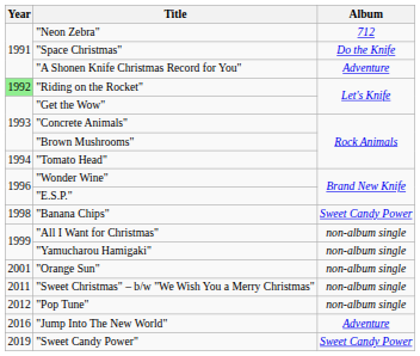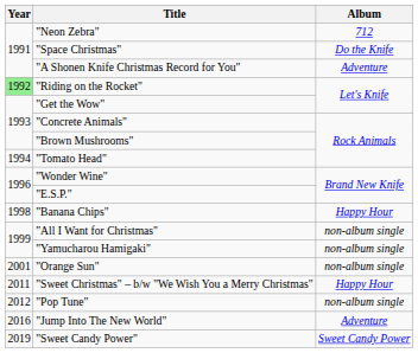"Banana Chips" | Album: Sweet Candy Power -> Happy Hour
"Sweet Christmas" – b/w "We Wish You a Merry Christmas" | Album: non-album single -> Happy Hour
